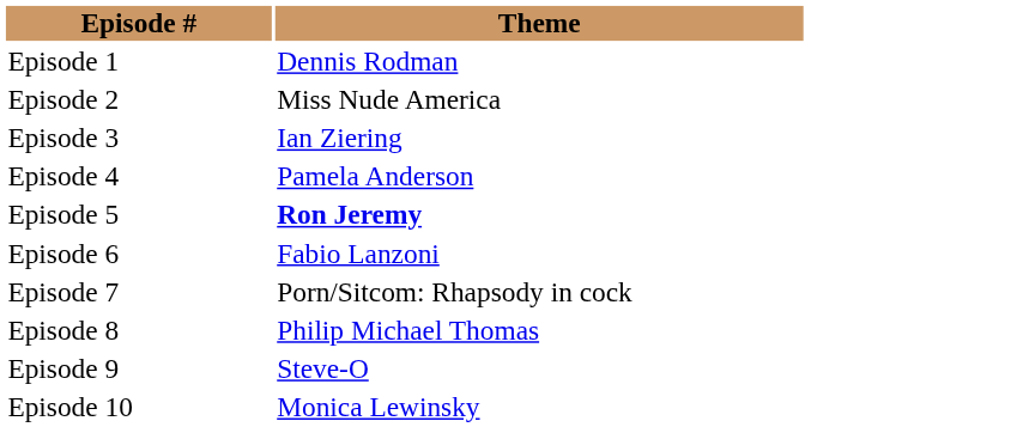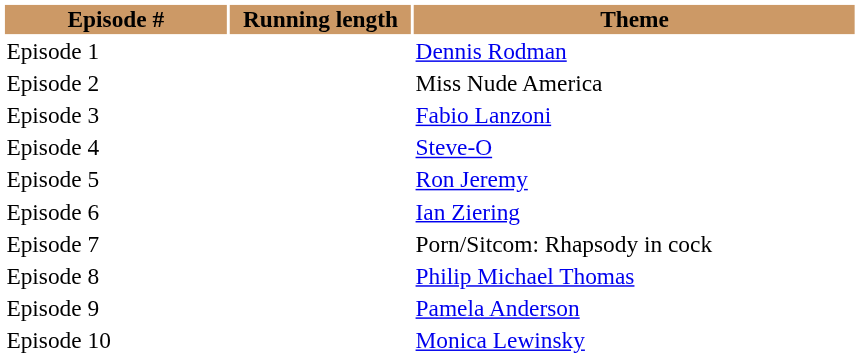+ column: Running length
Episode 3 | Theme: Ian Ziering -> Fabio Lanzoni
Episode 4 | Theme: Pamela Anderson -> Steve-O
Episode 5 | Theme: bold -> normal
Episode 6 | Theme: Fabio Lanzoni -> Ian Ziering
Episode 9 | Theme: Steve-O -> Pamela Anderson
